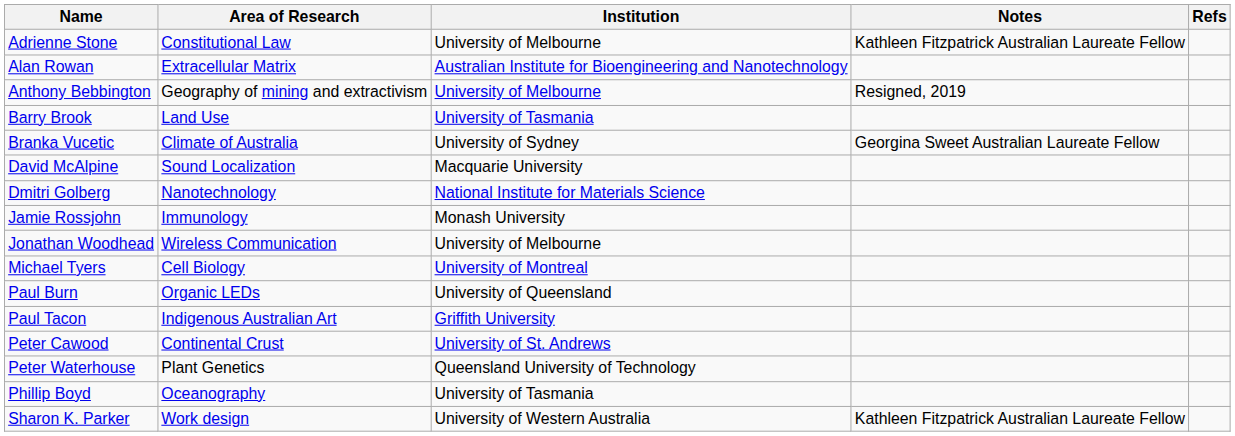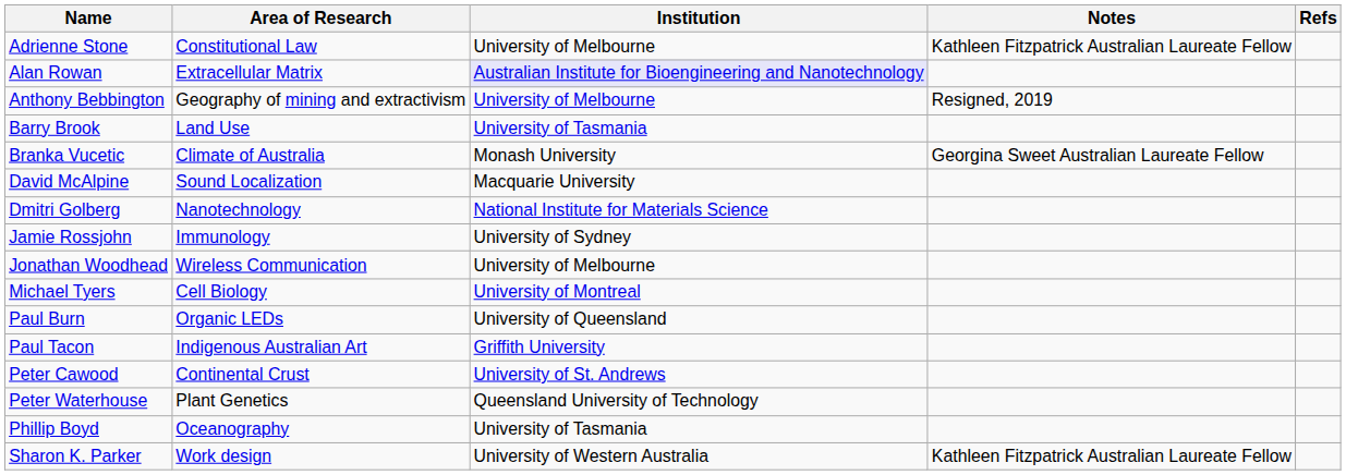Alan Rowan | Institution: no background -> lavender background
Branka Vucetic | Institution: University of Sydney -> Monash University
Jamie Rossjohn | Institution: Monash University -> University of Sydney
